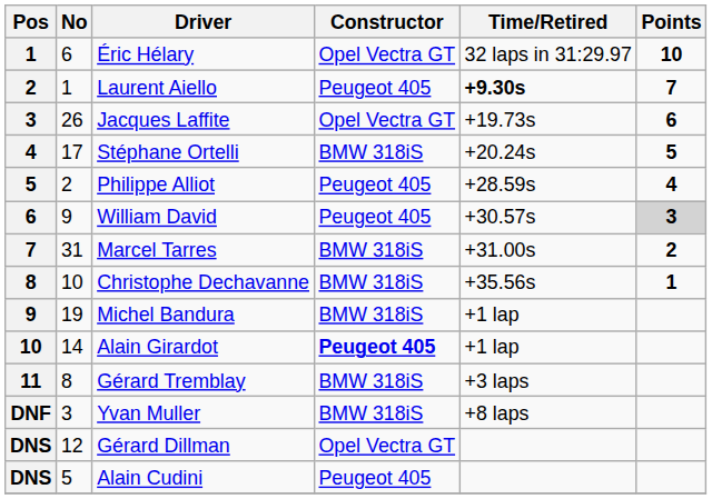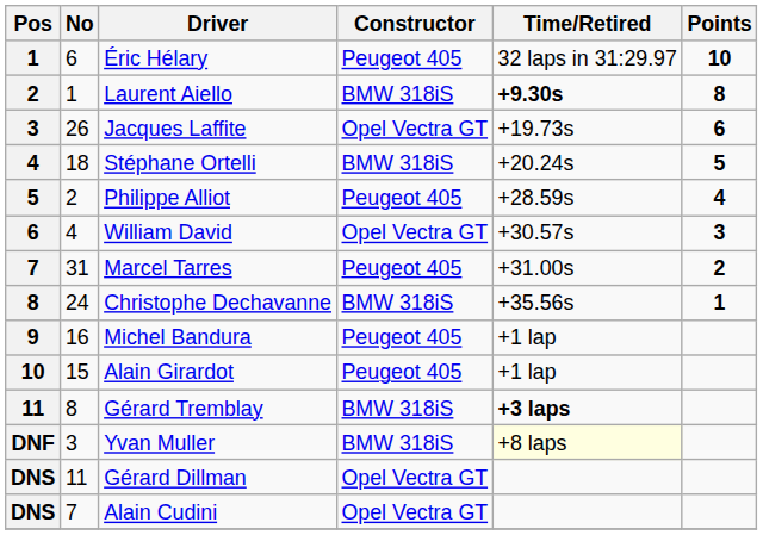Éric Hélary | Constructor: Opel Vectra GT -> Peugeot 405
Laurent Aiello | Constructor: Peugeot 405 -> BMW 318iS
Laurent Aiello | Points: 7 -> 8
Stéphane Ortelli | No: 17 -> 18
William David | No: 9 -> 4
William David | Constructor: Peugeot 405 -> Opel Vectra GT
William David | Points: lightgrey background -> no background
Marcel Tarres | Constructor: BMW 318iS -> Peugeot 405
Christophe Dechavanne | No: 10 -> 24
Michel Bandura | No: 19 -> 16
Michel Bandura | Constructor: BMW 318iS -> Peugeot 405
Alain Girardot | No: 14 -> 15
Alain Girardot | Constructor: bold -> normal
Gérard Tremblay | Time/Retired: normal -> bold
Yvan Muller | Time/Retired: no background -> lightyellow background
Gérard Dillman | No: 12 -> 11
Alain Cudini | No: 5 -> 7
Alain Cudini | Constructor: Peugeot 405 -> Opel Vectra GT
